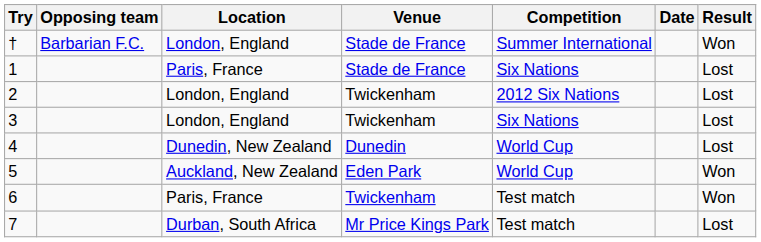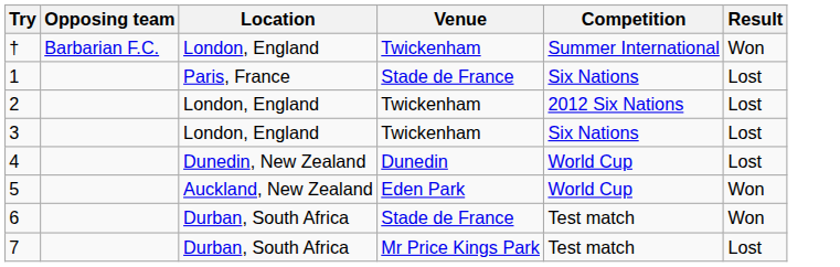- column: Date
† | Venue: Stade de France -> Twickenham
6 | Location: Paris, France -> Durban, South Africa
6 | Venue: Twickenham -> Stade de France
